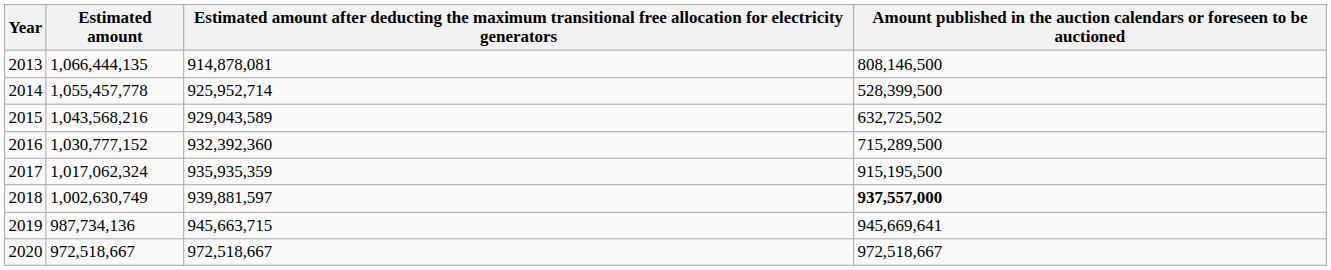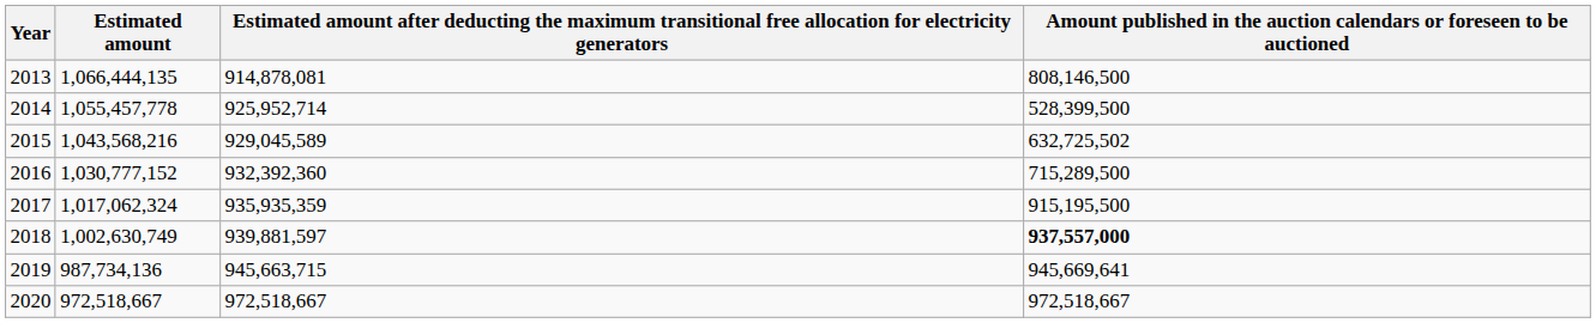2015 | column 3: 929,043,589 -> 929,045,589
